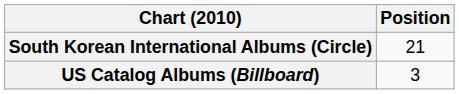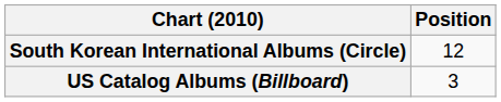South Korean International Albums (Circle) | Position: 21 -> 12
